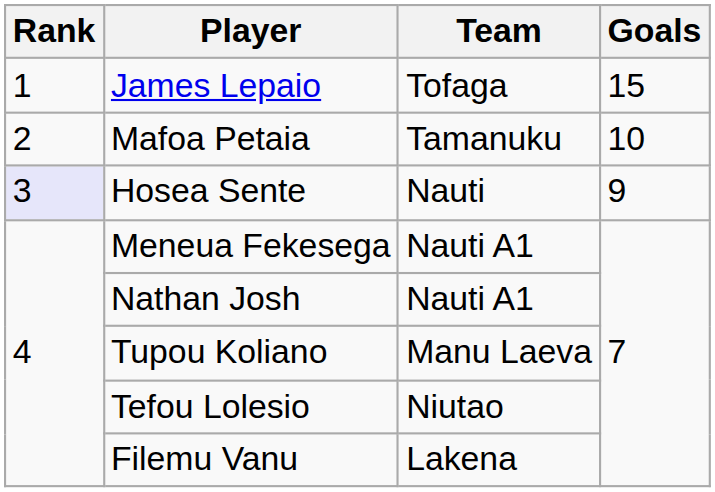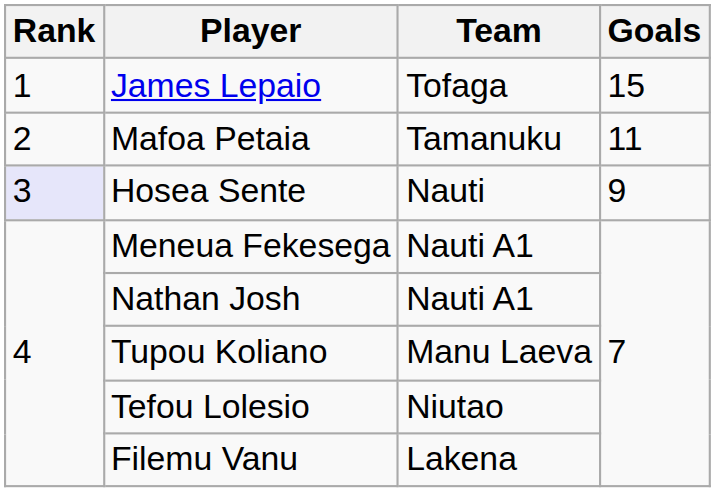Mafoa Petaia | Goals: 10 -> 11
